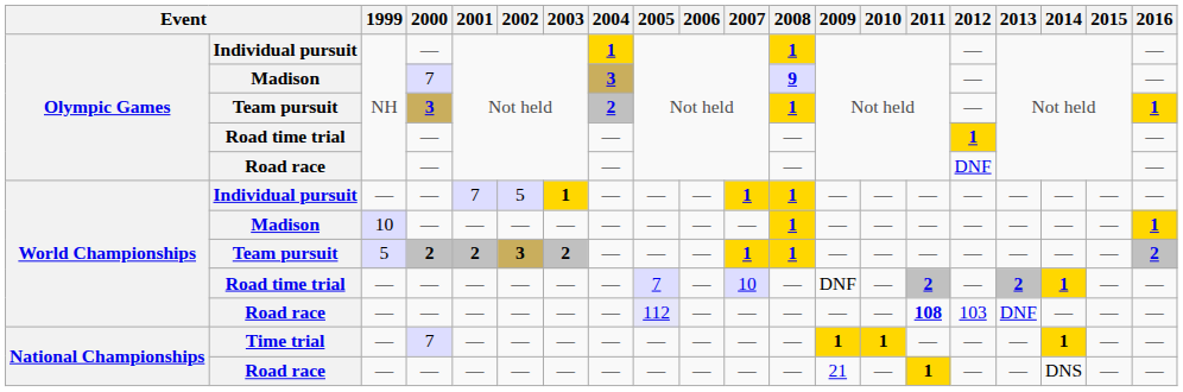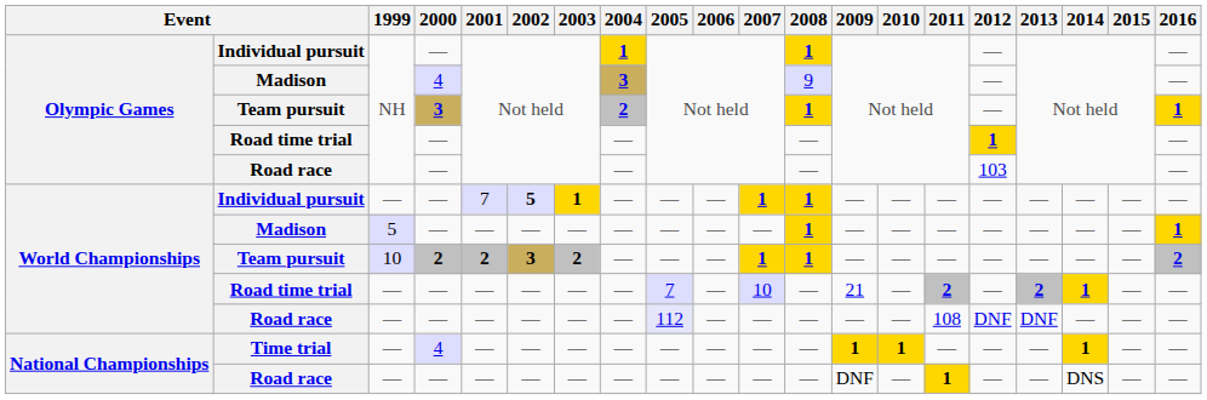Olympic Games / Madison | 2000: 7 -> 4
Olympic Games / Madison | 2008: bold -> normal
Olympic Games / Road race | 2012: DNF -> 103
World Championships / Individual pursuit | 2002: normal -> bold
World Championships / Madison | 1999: 10 -> 5
World Championships / Team pursuit | 1999: 5 -> 10
World Championships / Road time trial | 2009: DNF -> 21
World Championships / Road race | 2011: bold -> normal
World Championships / Road race | 2012: 103 -> DNF
Time trial | 2000: 7 -> 4
National Championships / Road race | 2009: 21 -> DNF
